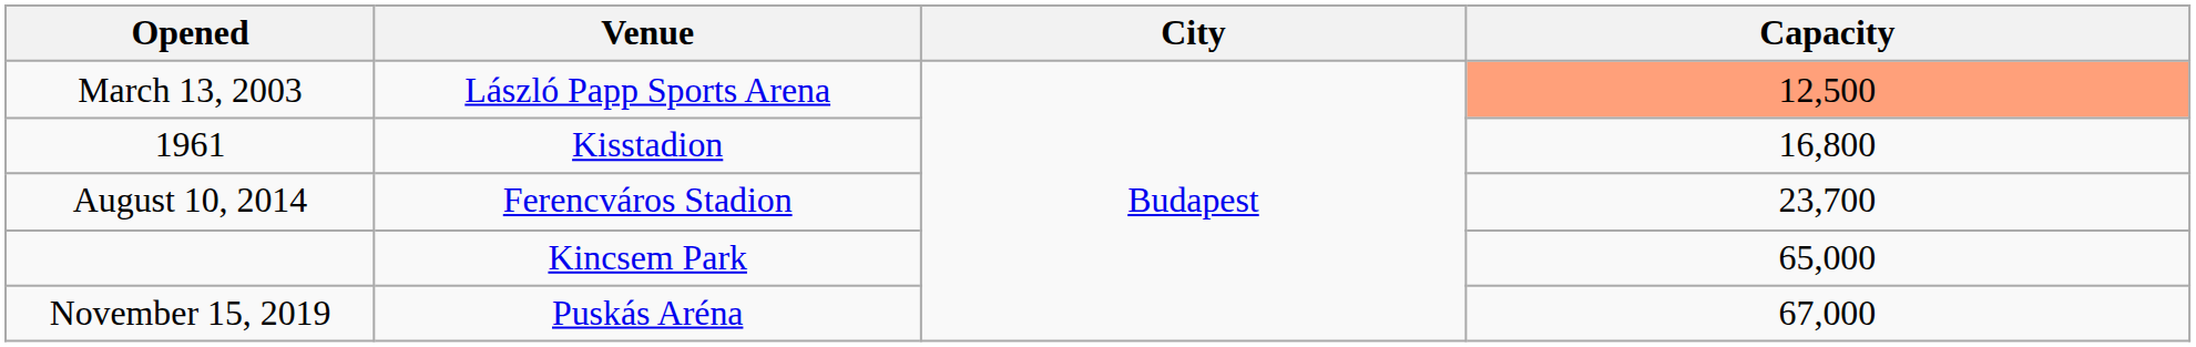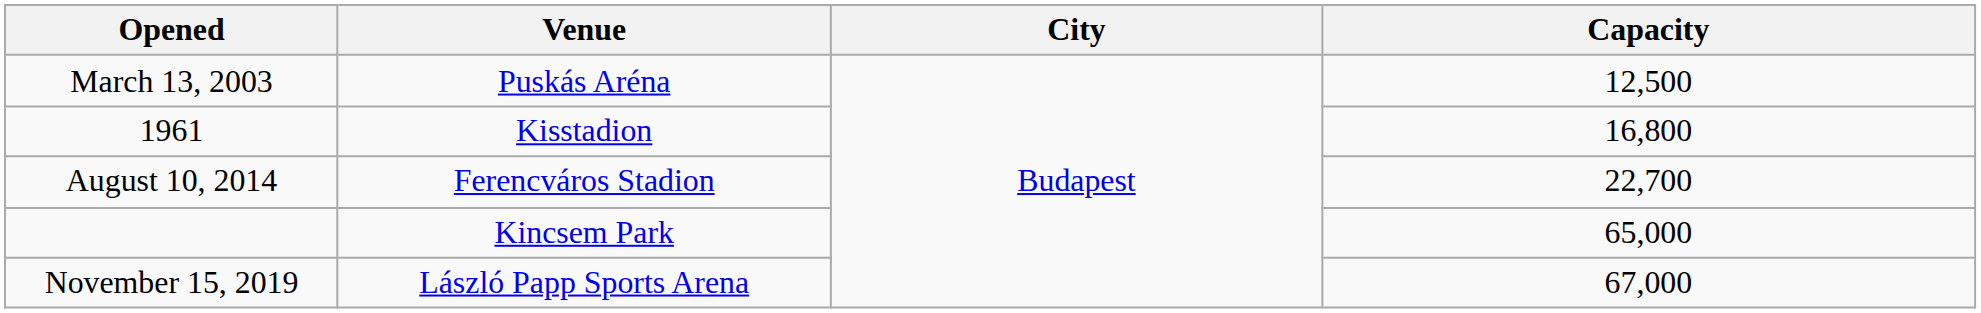March 13, 2003 | Venue: László Papp Sports Arena -> Puskás Aréna
March 13, 2003 | Capacity: lightsalmon background -> no background
August 10, 2014 | Capacity: 23,700 -> 22,700
November 15, 2019 | Venue: Puskás Aréna -> László Papp Sports Arena
